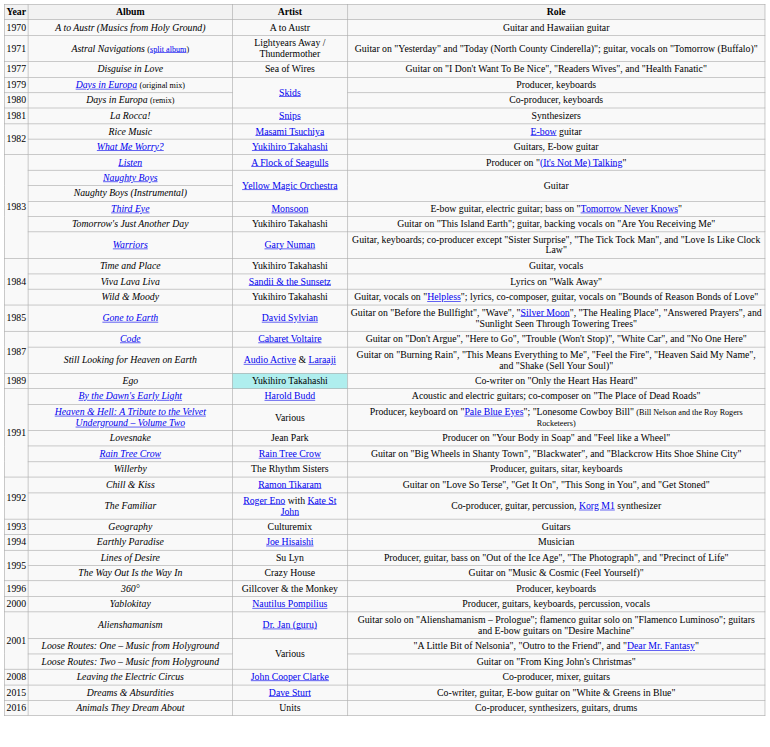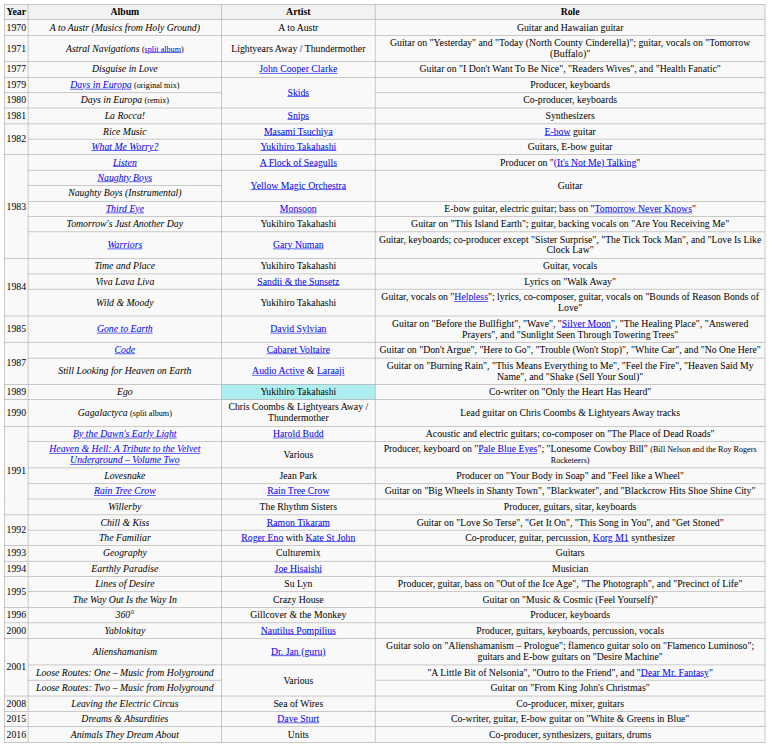Disguise in Love | Artist: Sea of Wires -> John Cooper Clarke
+ row: 1990 | Gagalactyca (split album) | Chris Coombs & Lightyears Away / Thundermother | Lead guitar on Chris Coombs & Lightyears Away tracks
Leaving the Electric Circus | Artist: John Cooper Clarke -> Sea of Wires
